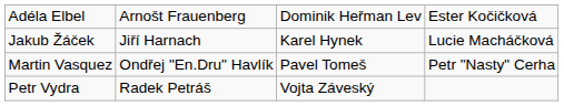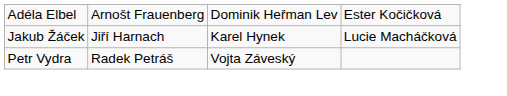- row: Martin Vasquez | Ondřej "En.Dru" Havlík | Pavel Tomeš | Petr "Nasty" Cerha
